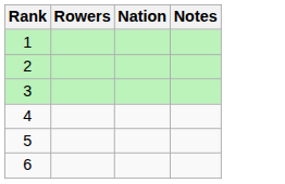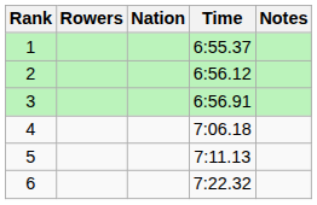+ column: Time | 6:55.37 | 6:56.12 | 6:56.91 | 7:06.18 | 7:11.13 | 7:22.32
